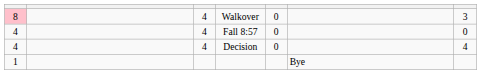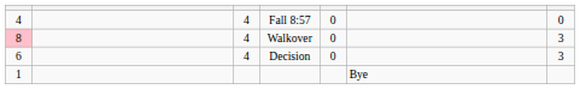rows swapped: Fall 8:57 <-> Walkover
Decision | column 1: 4 -> 6
Decision | column 7: 4 -> 3
